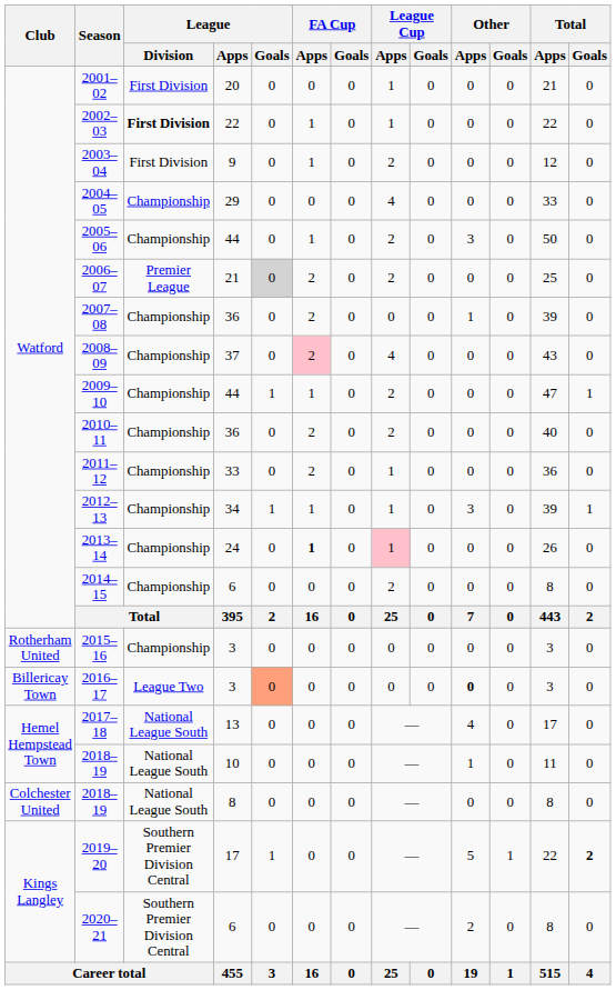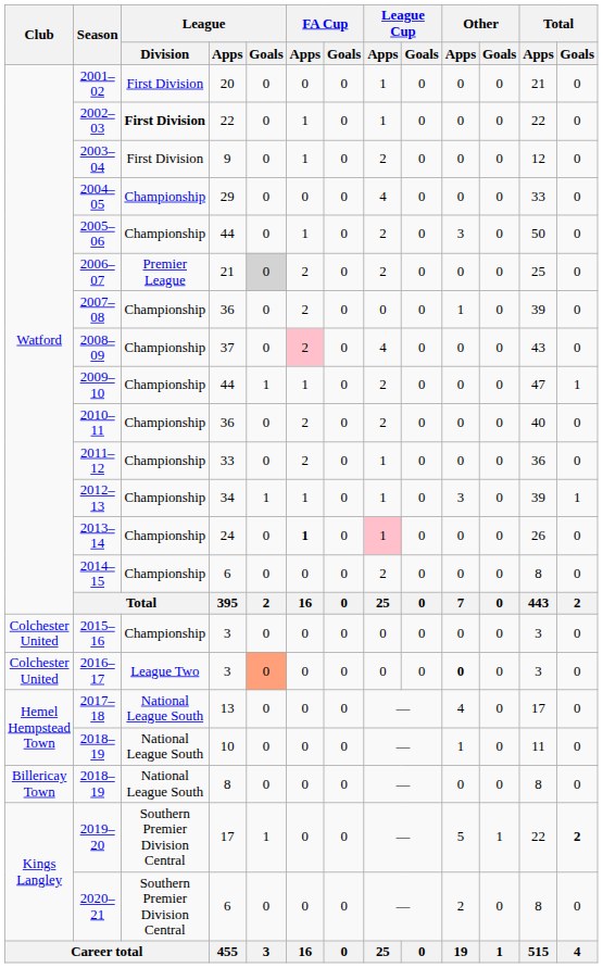2015–16 | Club: Rotherham United -> Colchester United
2016–17 | Club: Billericay Town -> Colchester United
2018–19 / 8 | Club: Colchester United -> Billericay Town
